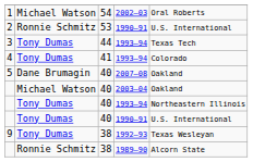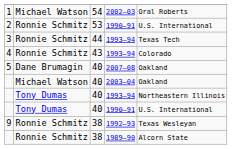3 | column 2: Tony Dumas -> Ronnie Schmitz
4 | column 2: Tony Dumas -> Ronnie Schmitz
4 | column 3: 41 -> 43
9 | column 2: Tony Dumas -> Ronnie Schmitz
